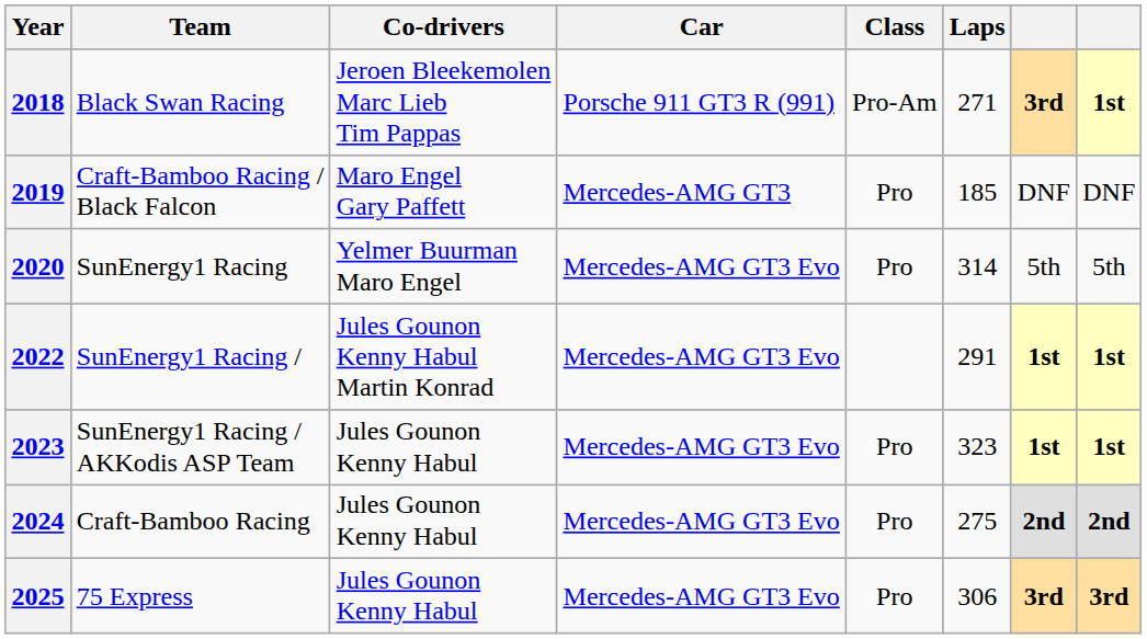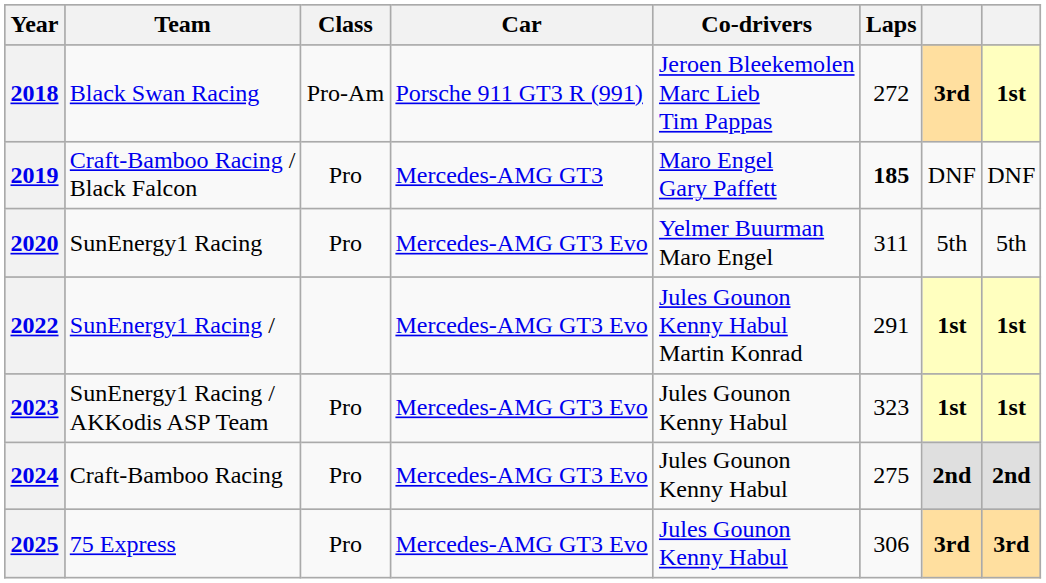columns swapped: Co-drivers <-> Class
2018 | Laps: 271 -> 272
2019 | Laps: normal -> bold
2020 | Laps: 314 -> 311
